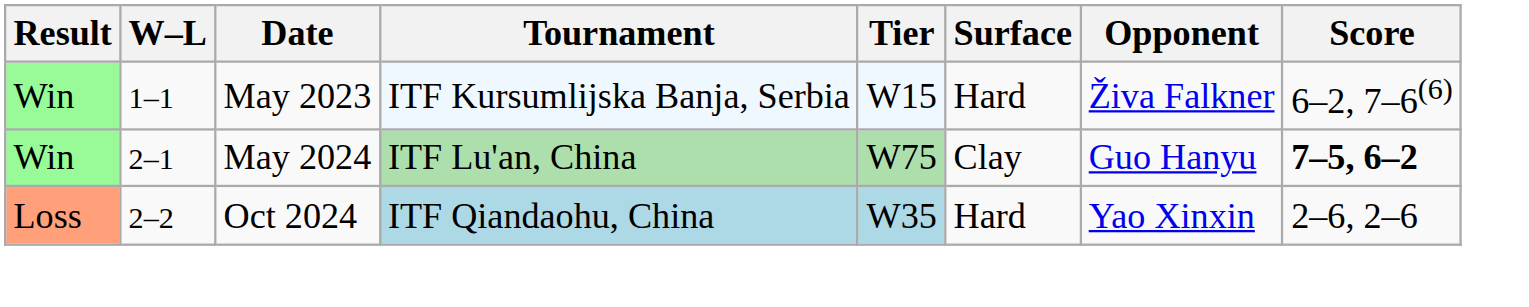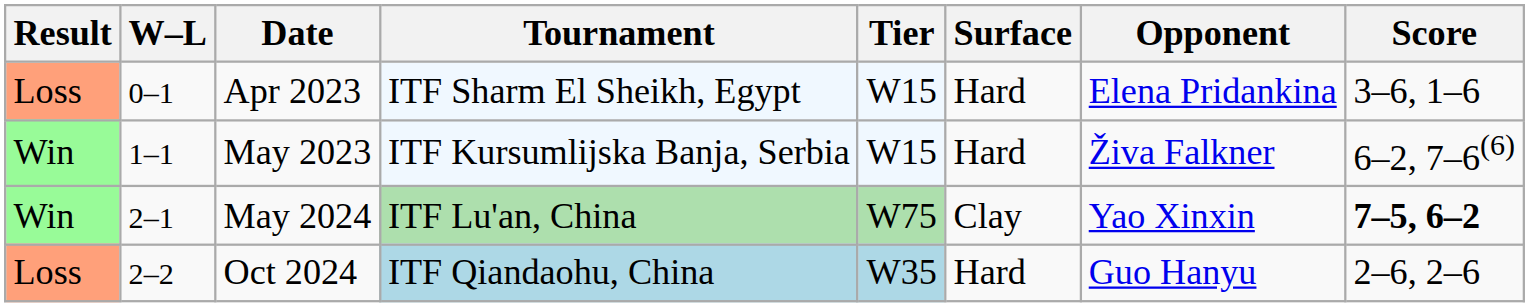+ row: Loss | 0–1 | Apr 2023 | ITF Sharm El Sheikh, Egypt | W15 | Hard | Elena Pridankina | 3–6, 1–6
May 2024 | Opponent: Guo Hanyu -> Yao Xinxin
Oct 2024 | Opponent: Yao Xinxin -> Guo Hanyu
